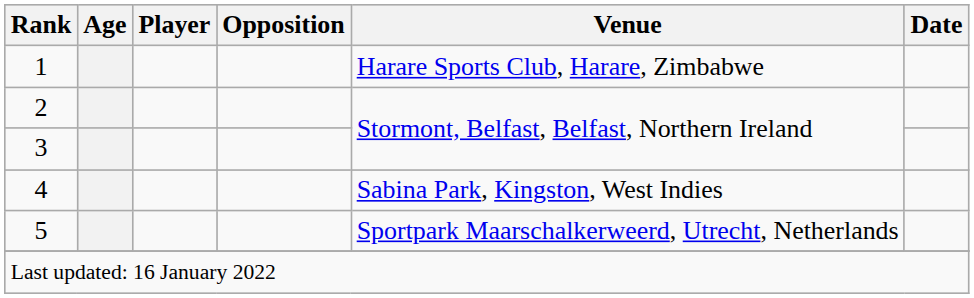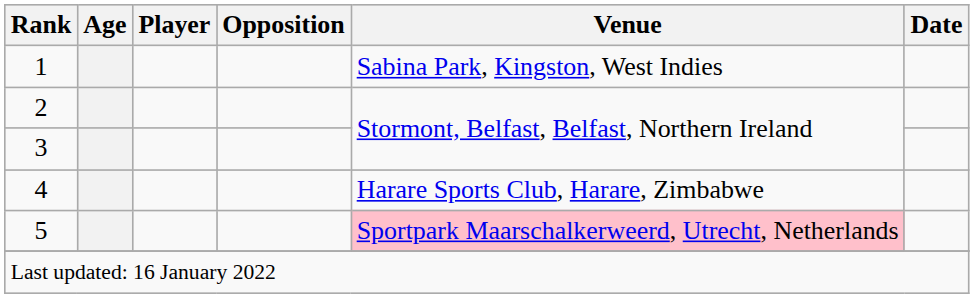1 | Venue: Harare Sports Club, Harare, Zimbabwe -> Sabina Park, Kingston, West Indies
4 | Venue: Sabina Park, Kingston, West Indies -> Harare Sports Club, Harare, Zimbabwe
5 | Venue: no background -> pink background
